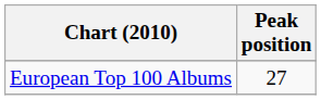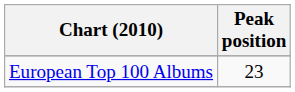European Top 100 Albums | Peak position: 27 -> 23
